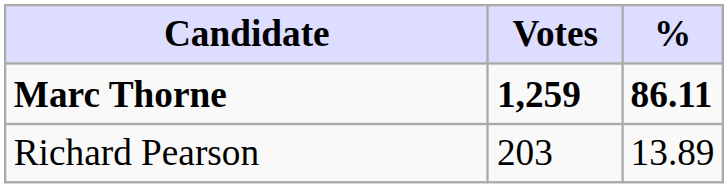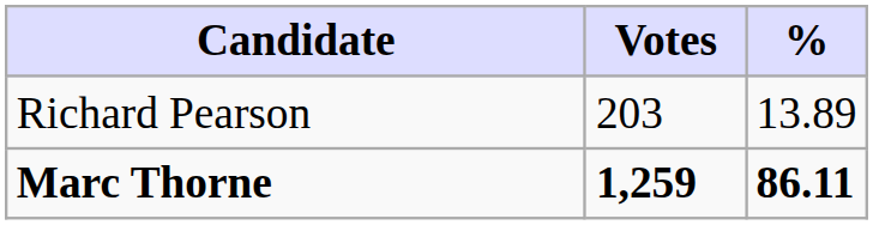rows swapped: Marc Thorne <-> Richard Pearson
